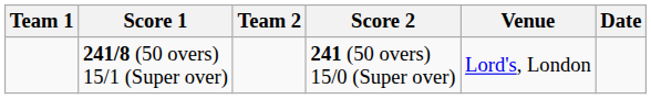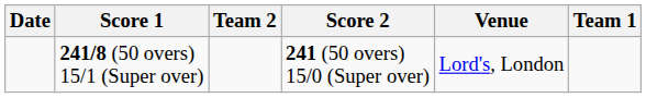columns swapped: Team 1 <-> Date
